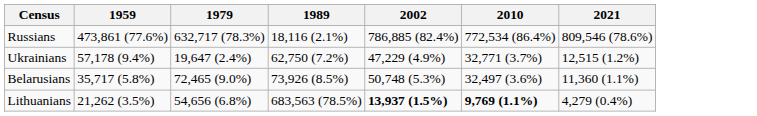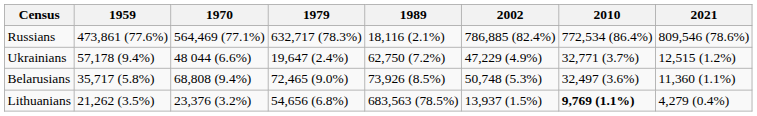+ column: 1970 | 564,469 (77.1%) | 48 044 (6.6%) | 68,808 (9.4%) | 23,376 (3.2%)
Lithuanians | 2002: bold -> normal
